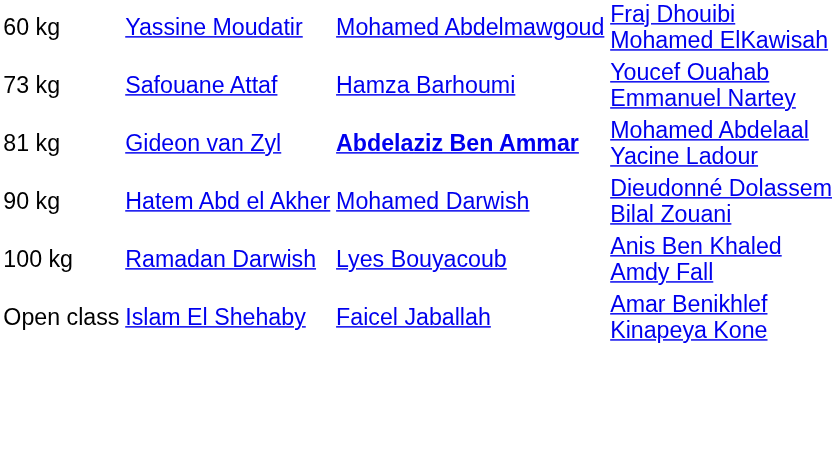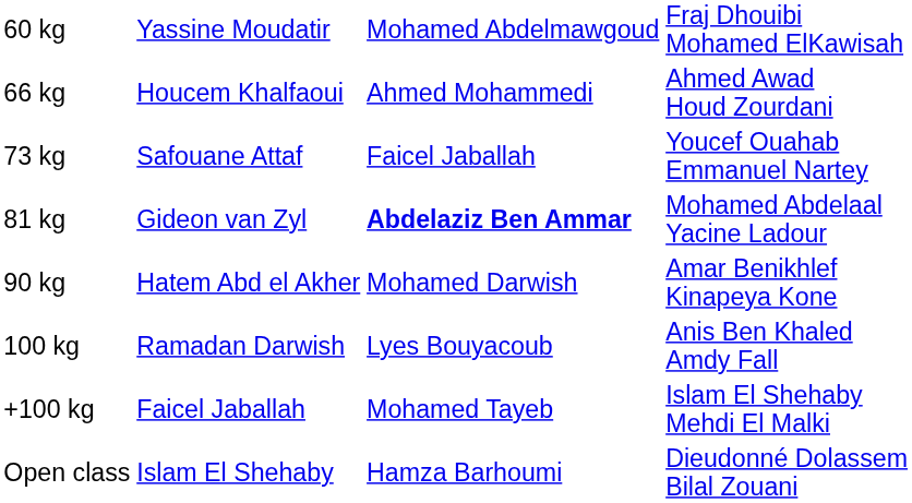+ row: 66 kg | Houcem Khalfaoui | Ahmed Mohammedi | Ahmed Awad Houd Zourdani
73 kg | column 3: Hamza Barhoumi -> Faicel Jaballah
90 kg | column 4: Dieudonné Dolassem Bilal Zouani -> Amar Benikhlef Kinapeya Kone
+ row: +100 kg | Faicel Jaballah | Mohamed Tayeb | Islam El Shehaby Mehdi El Malki
Open class | column 3: Faicel Jaballah -> Hamza Barhoumi
Open class | column 4: Amar Benikhlef Kinapeya Kone -> Dieudonné Dolassem Bilal Zouani
